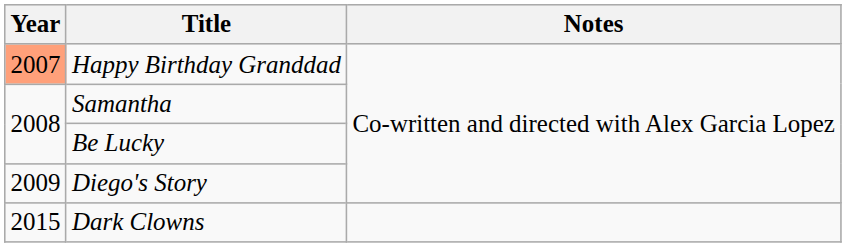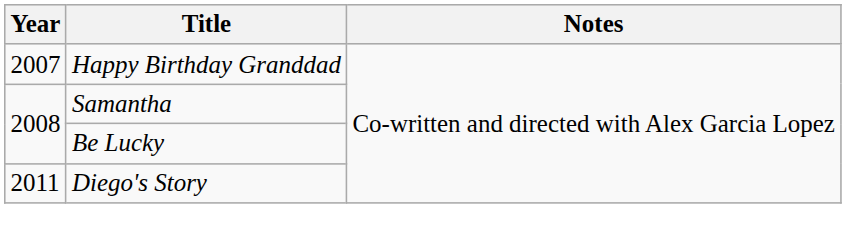Happy Birthday Granddad | Year: lightsalmon background -> no background
Diego's Story | Year: 2009 -> 2011
- row: 2015 | Dark Clowns
